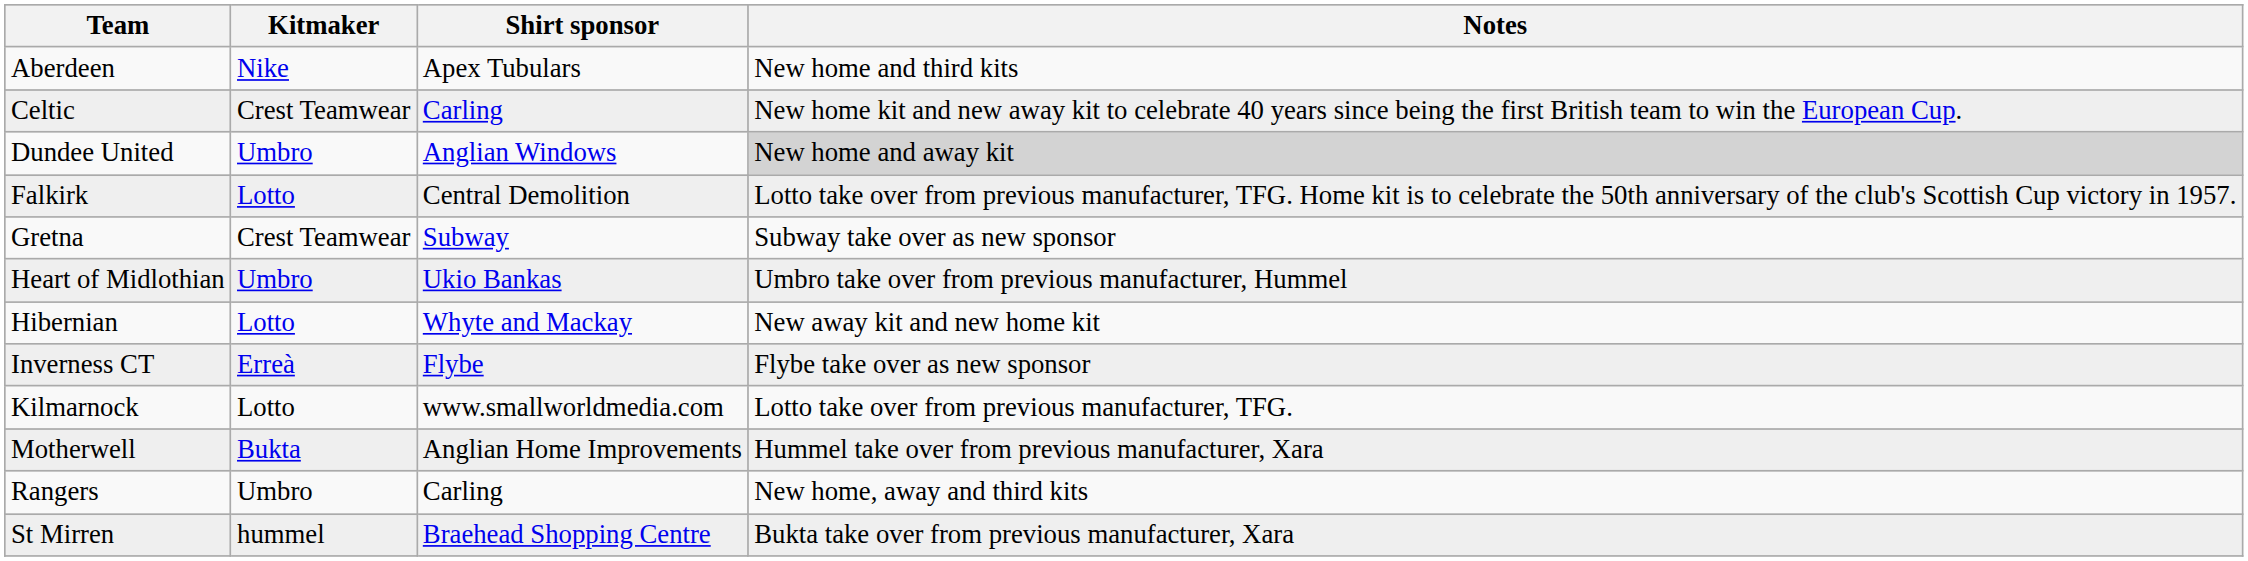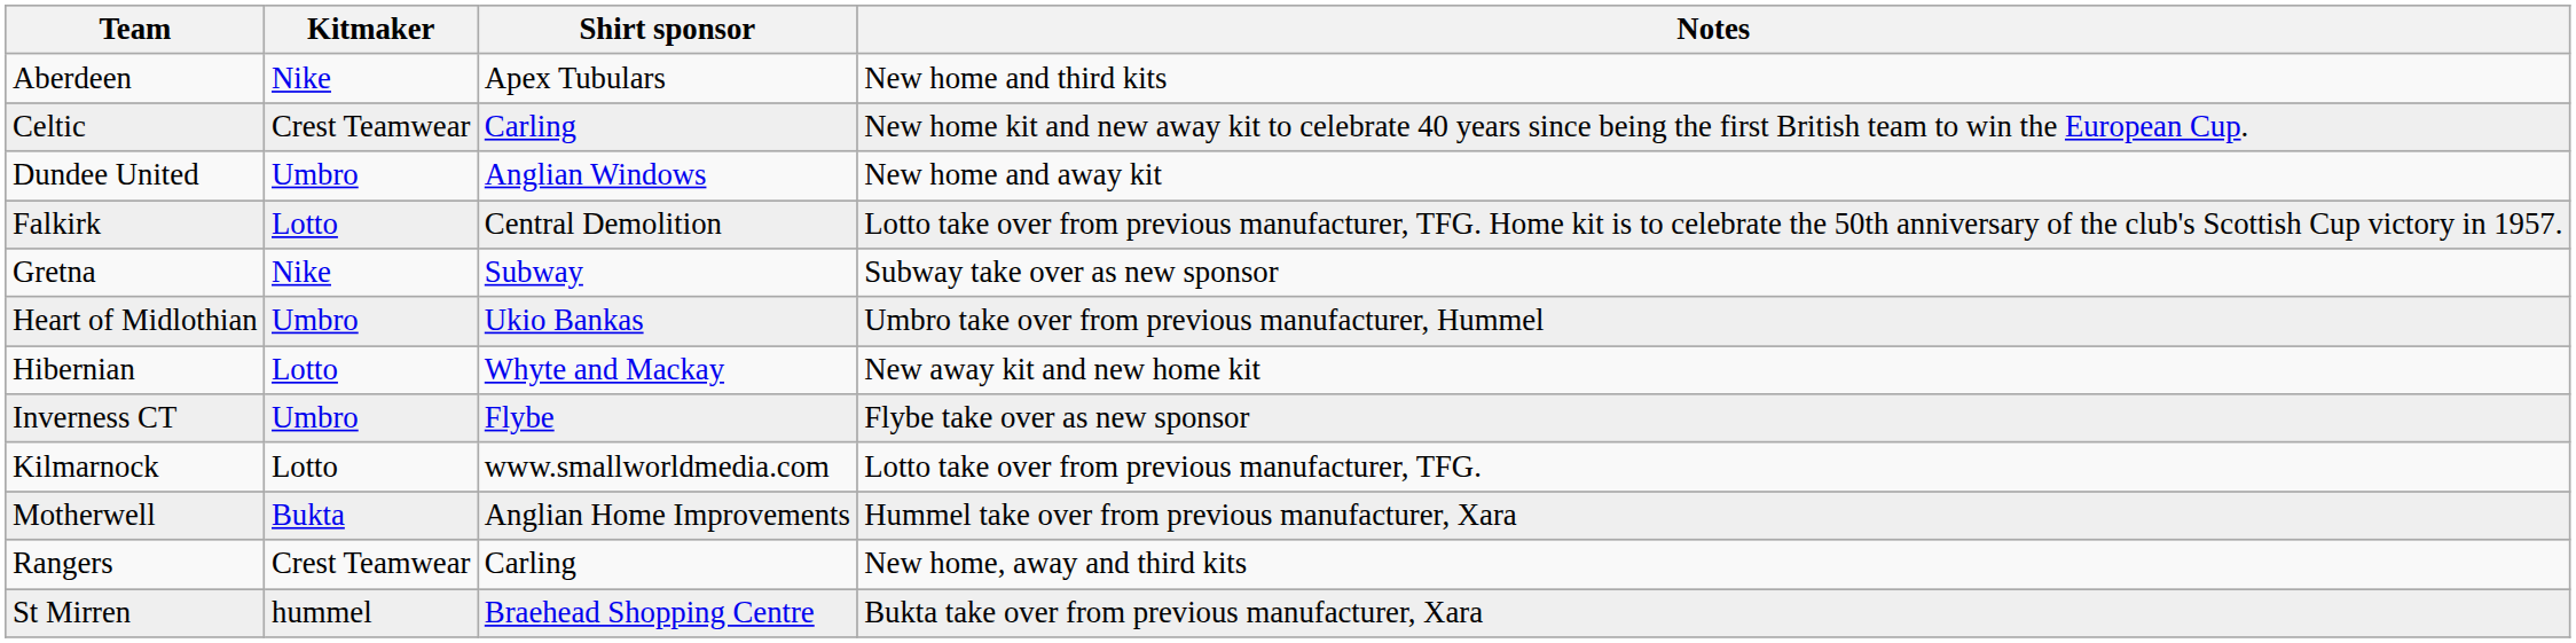Dundee United | Notes: lightgrey background -> no background
Gretna | Kitmaker: Crest Teamwear -> Nike
Inverness CT | Kitmaker: Erreà -> Umbro
Rangers | Kitmaker: Umbro -> Crest Teamwear
